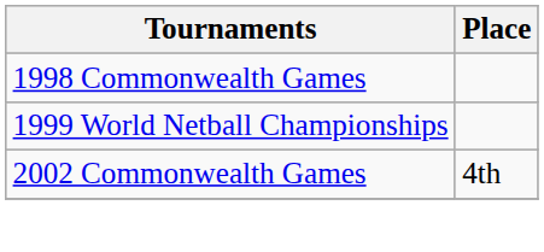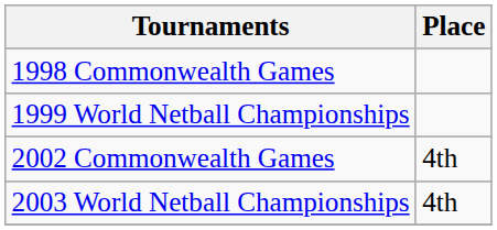+ row: 2003 World Netball Championships | 4th
